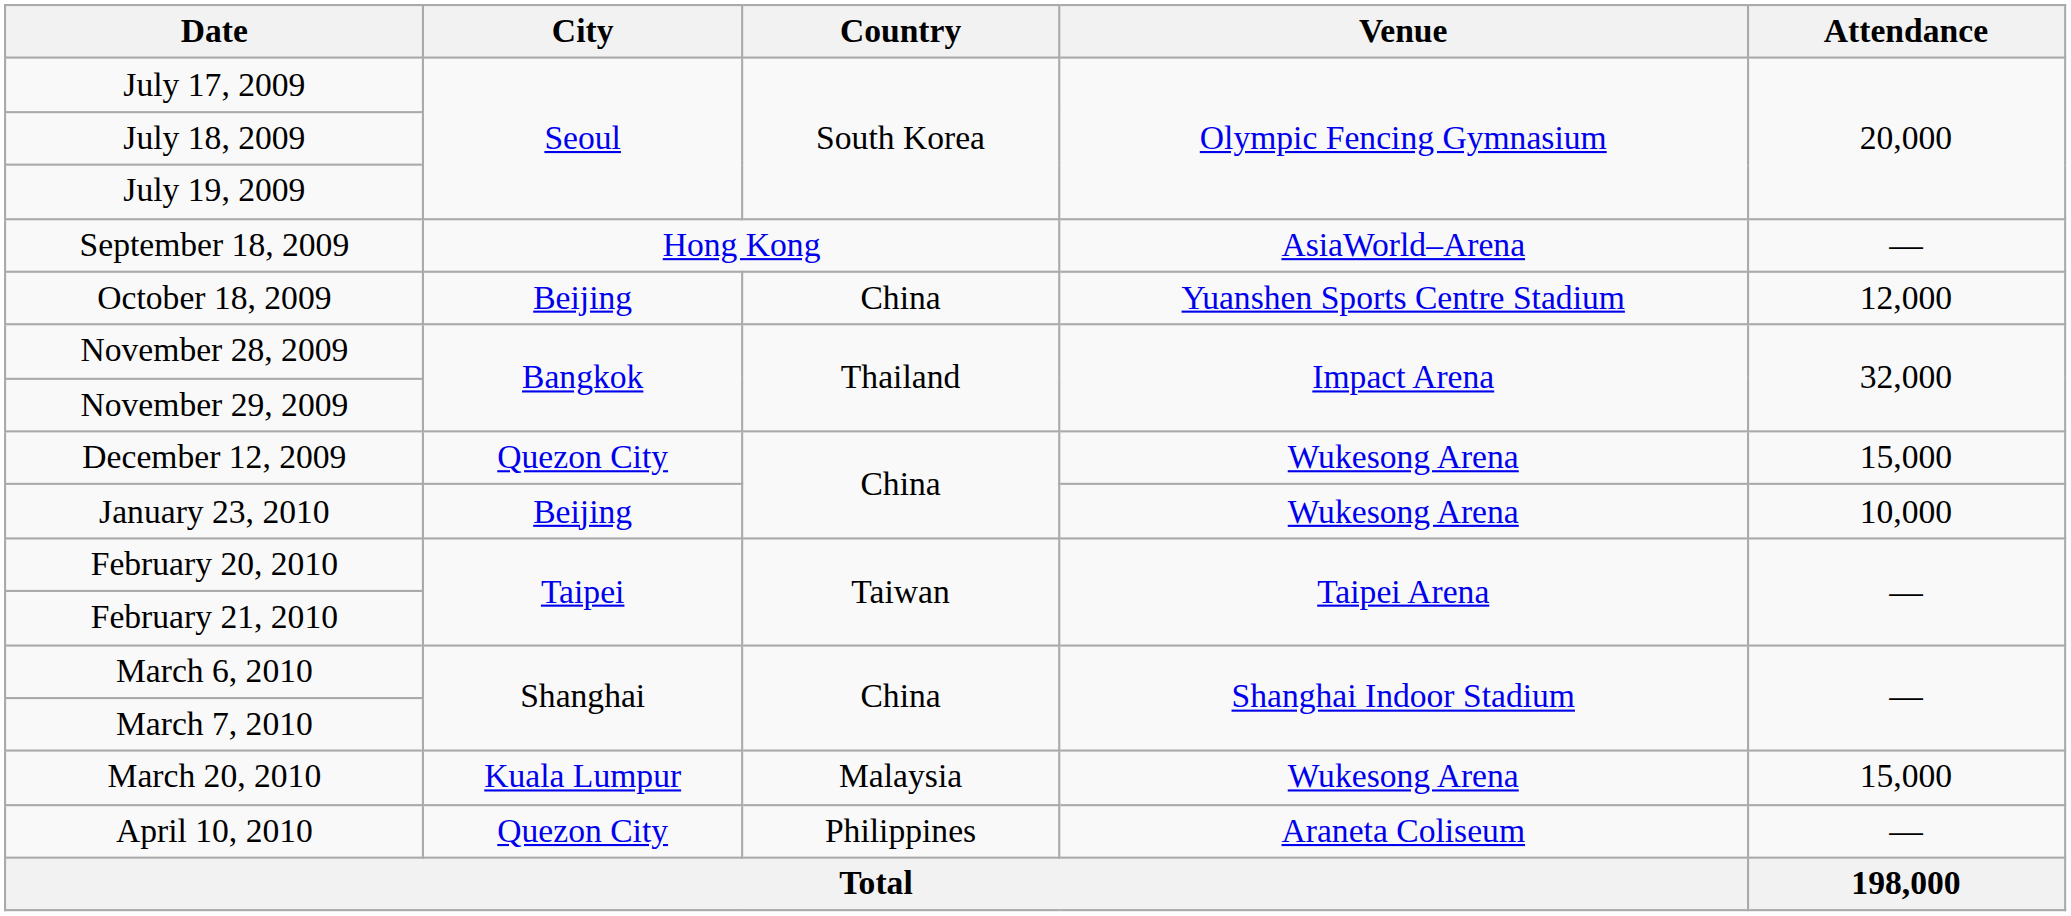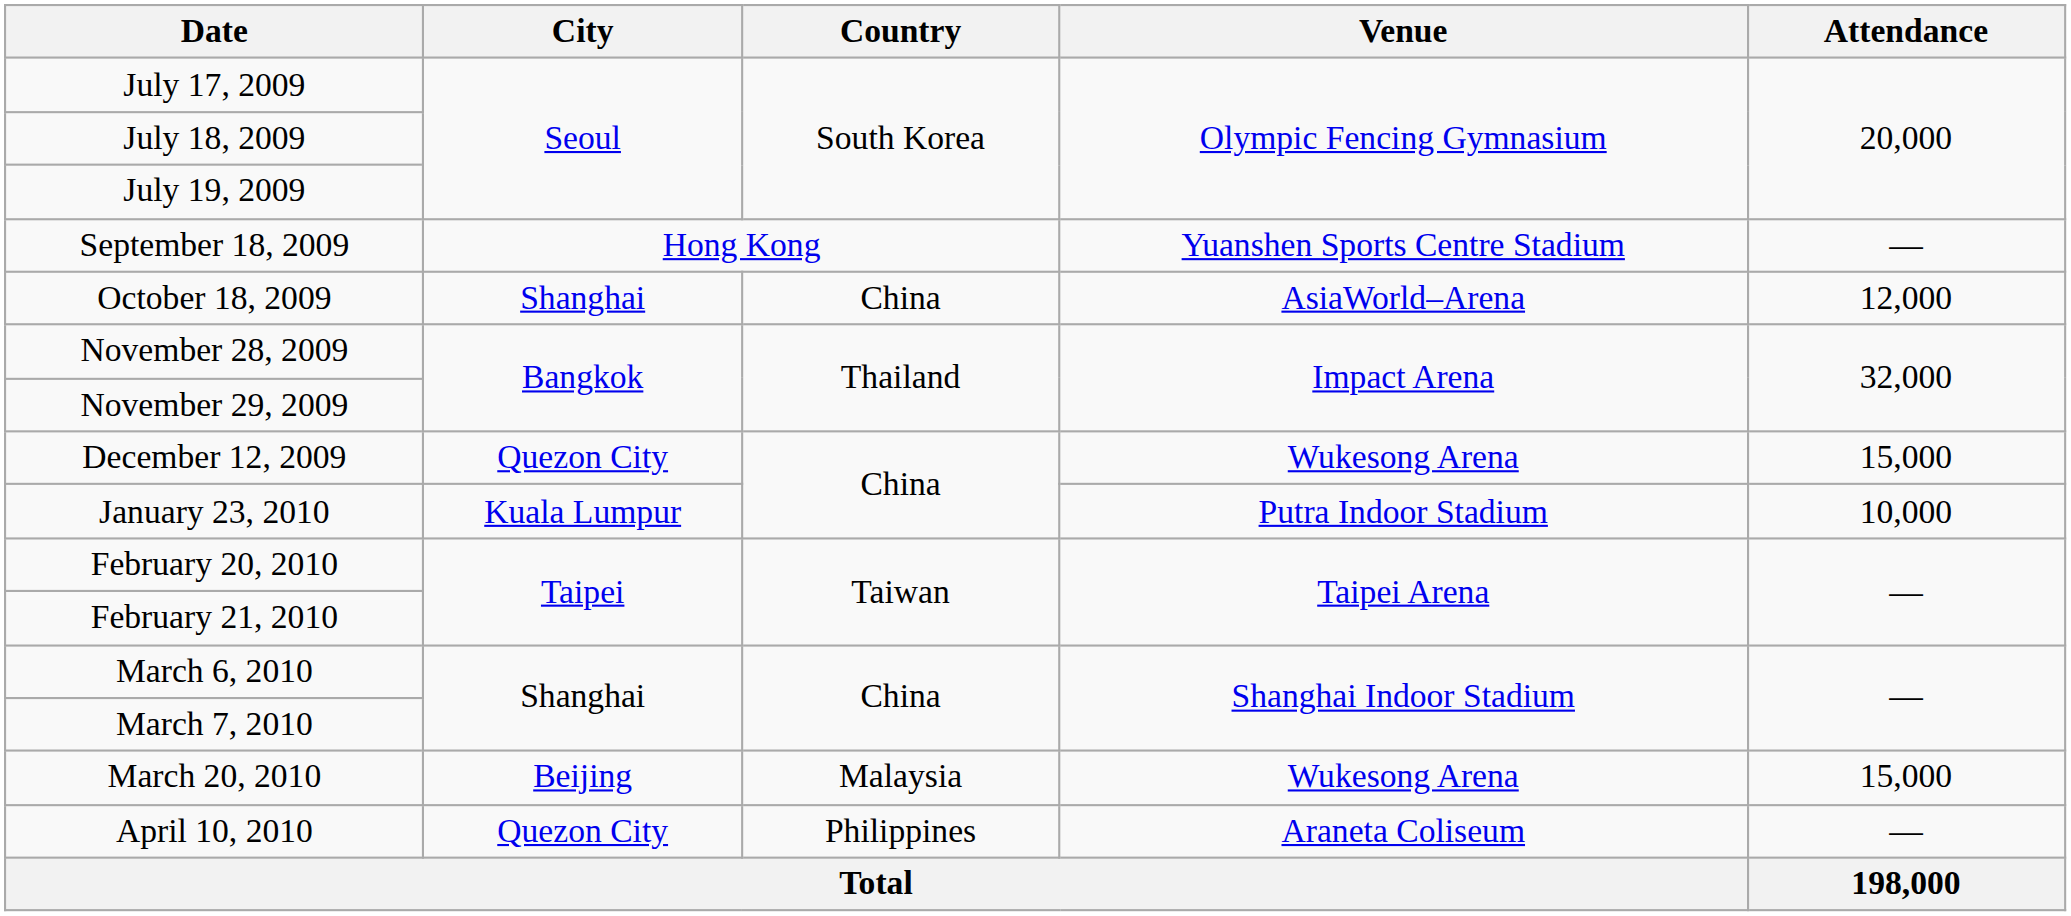September 18, 2009 | Venue: AsiaWorld–Arena -> Yuanshen Sports Centre Stadium
October 18, 2009 | City: Beijing -> Shanghai
October 18, 2009 | Venue: Yuanshen Sports Centre Stadium -> AsiaWorld–Arena
January 23, 2010 | City: Beijing -> Kuala Lumpur
January 23, 2010 | Venue: Wukesong Arena -> Putra Indoor Stadium
March 20, 2010 | City: Kuala Lumpur -> Beijing
